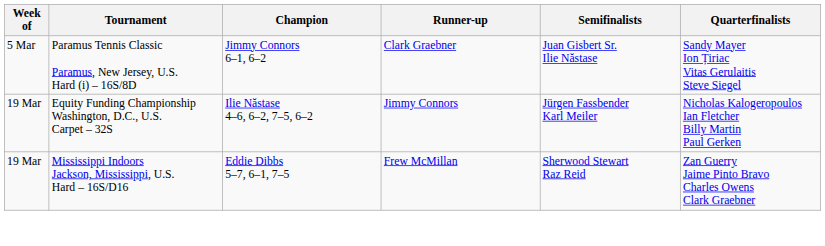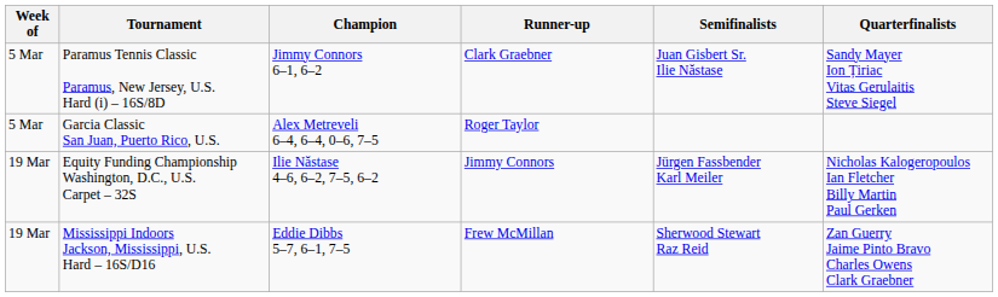+ row: 5 Mar | Garcia Classic San Juan, Puerto Rico, U.S. | Alex Metreveli 6–4, 6–4, 0–6, 7–5 | Roger Taylor
